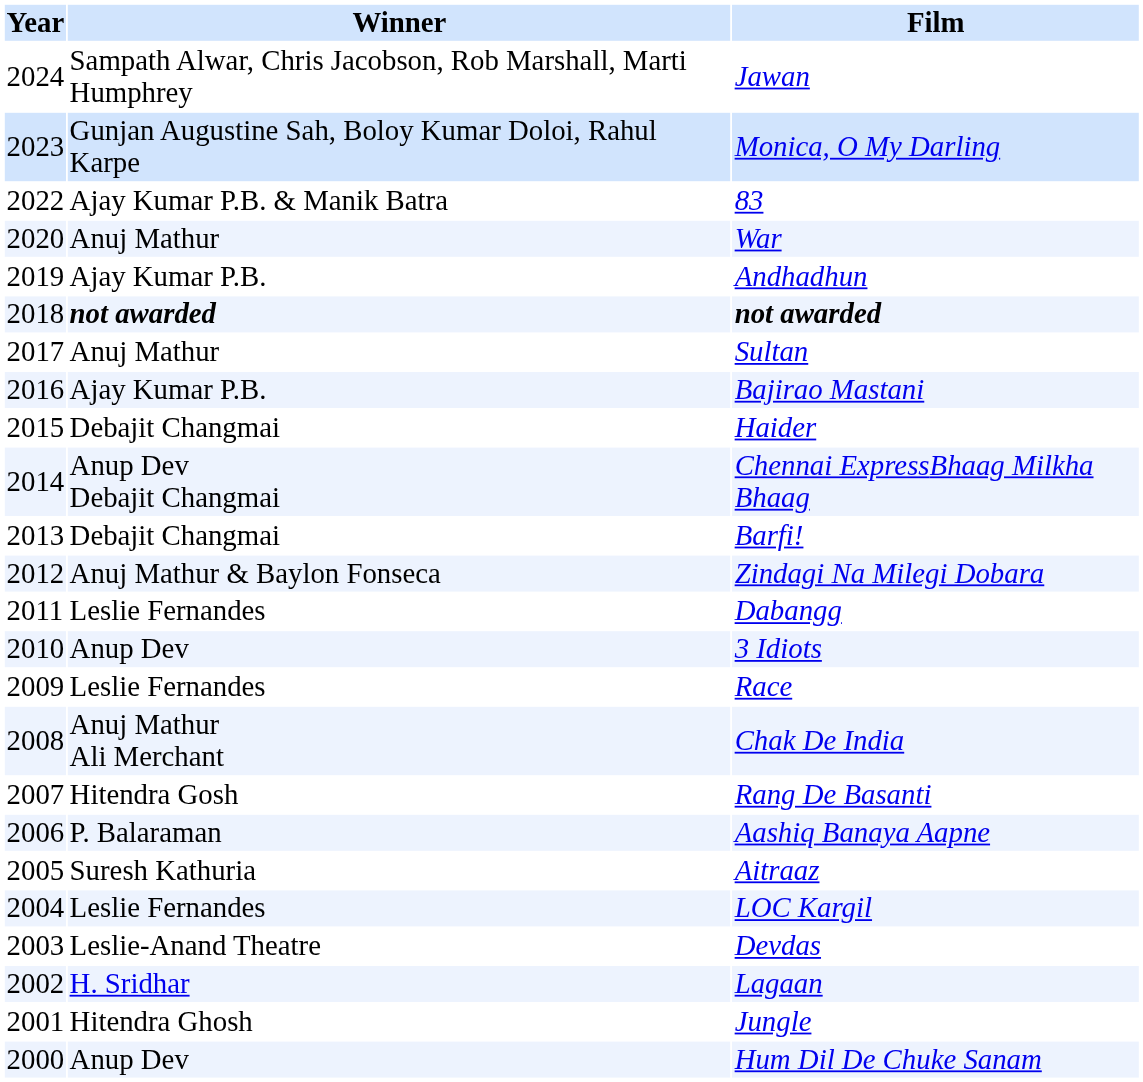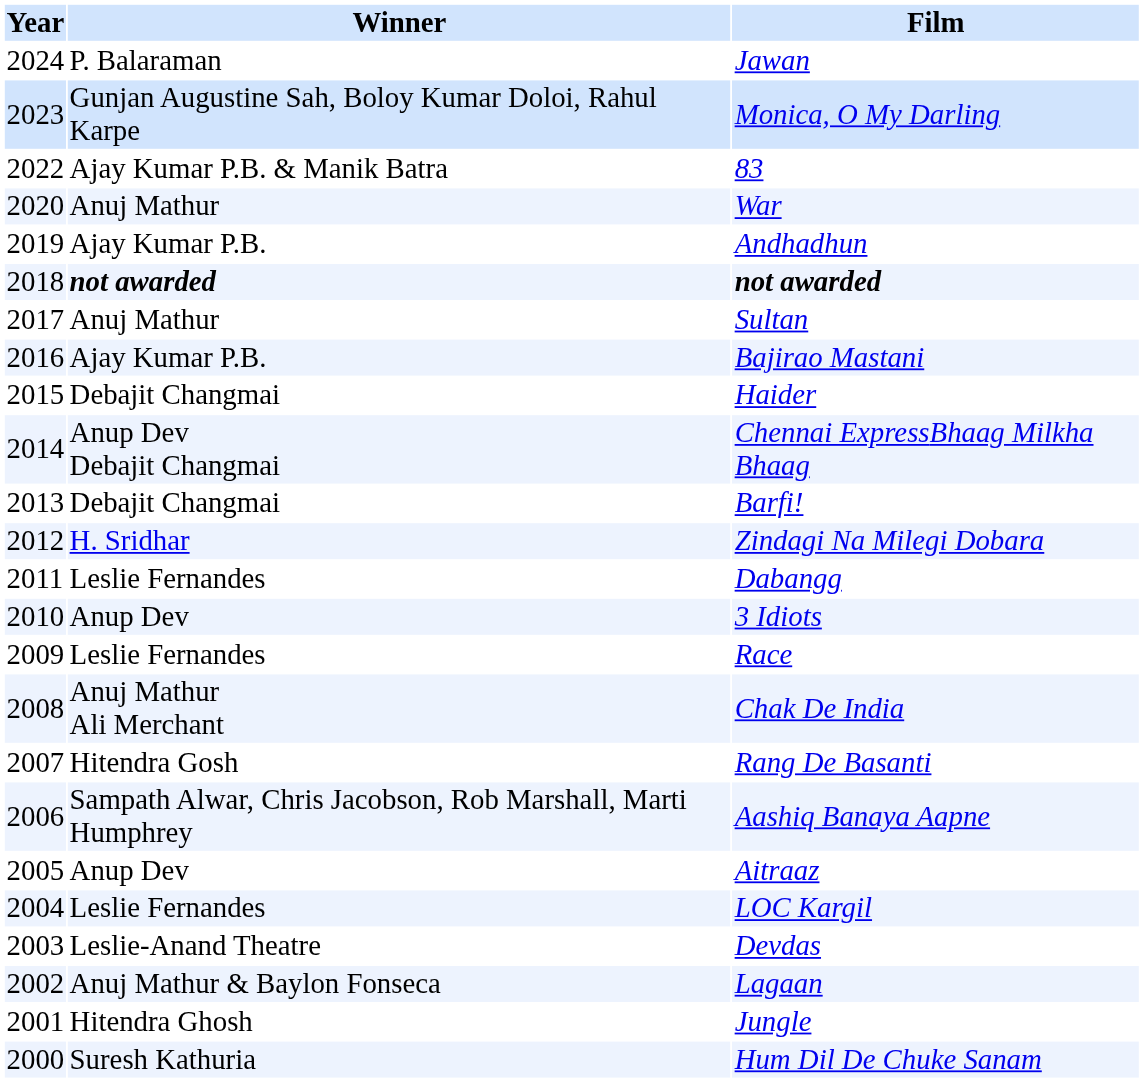Jawan | Winner: Sampath Alwar, Chris Jacobson, Rob Marshall, Marti Humphrey -> P. Balaraman
Zindagi Na Milegi Dobara | Winner: Anuj Mathur & Baylon Fonseca -> H. Sridhar
Aashiq Banaya Aapne | Winner: P. Balaraman -> Sampath Alwar, Chris Jacobson, Rob Marshall, Marti Humphrey
Aitraaz | Winner: Suresh Kathuria -> Anup Dev
Lagaan | Winner: H. Sridhar -> Anuj Mathur & Baylon Fonseca
Hum Dil De Chuke Sanam | Winner: Anup Dev -> Suresh Kathuria
